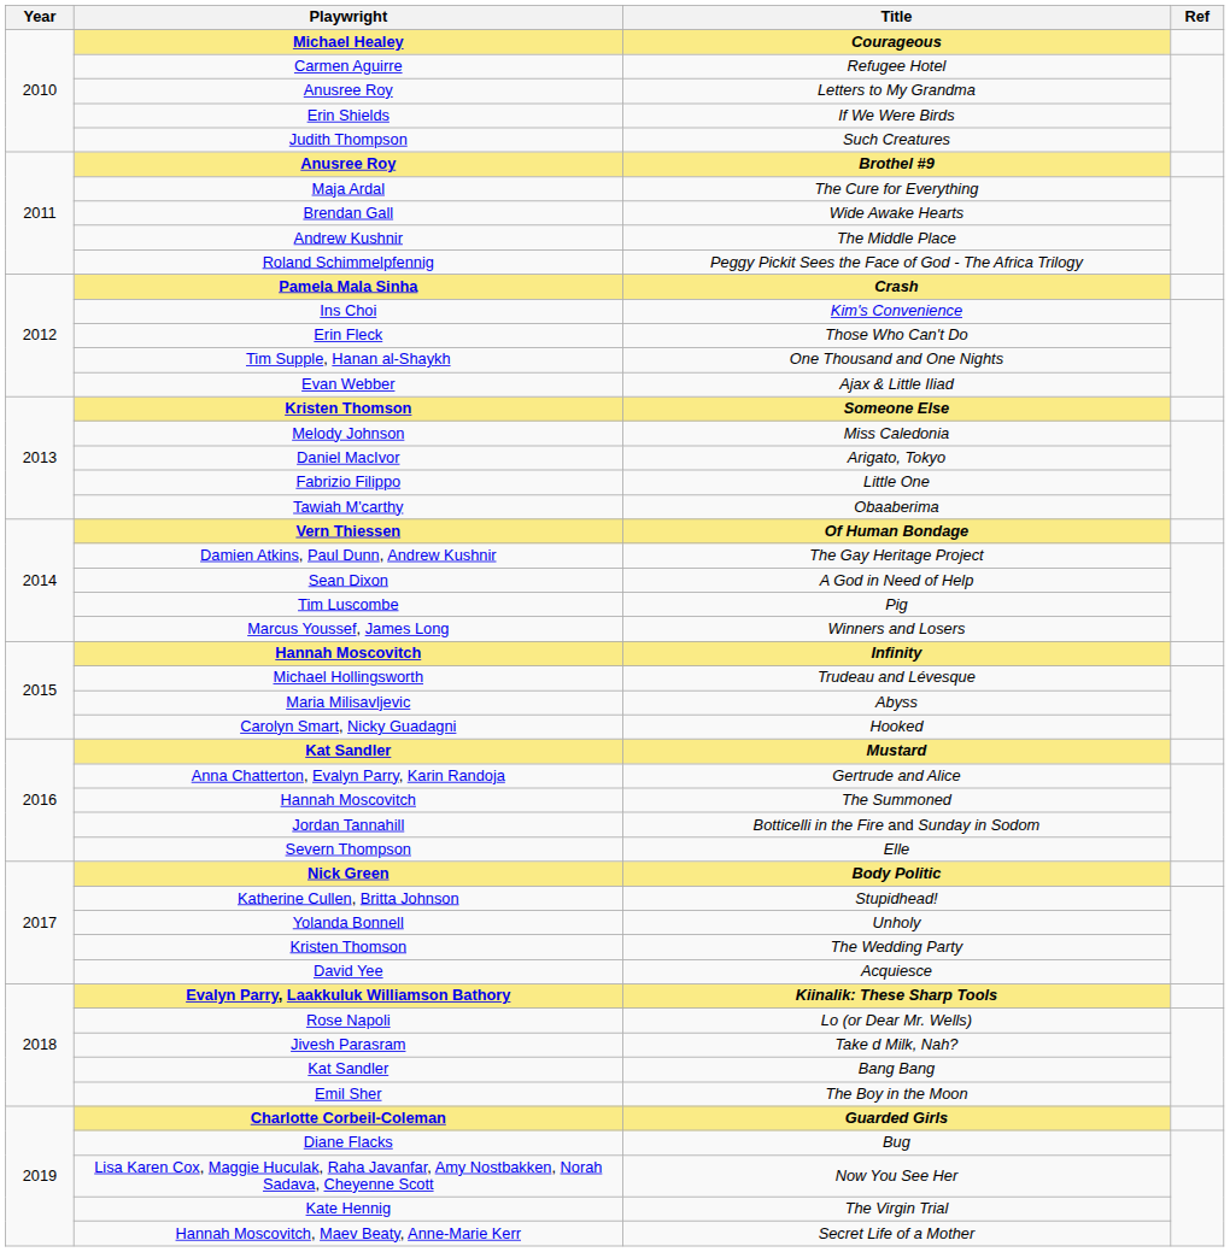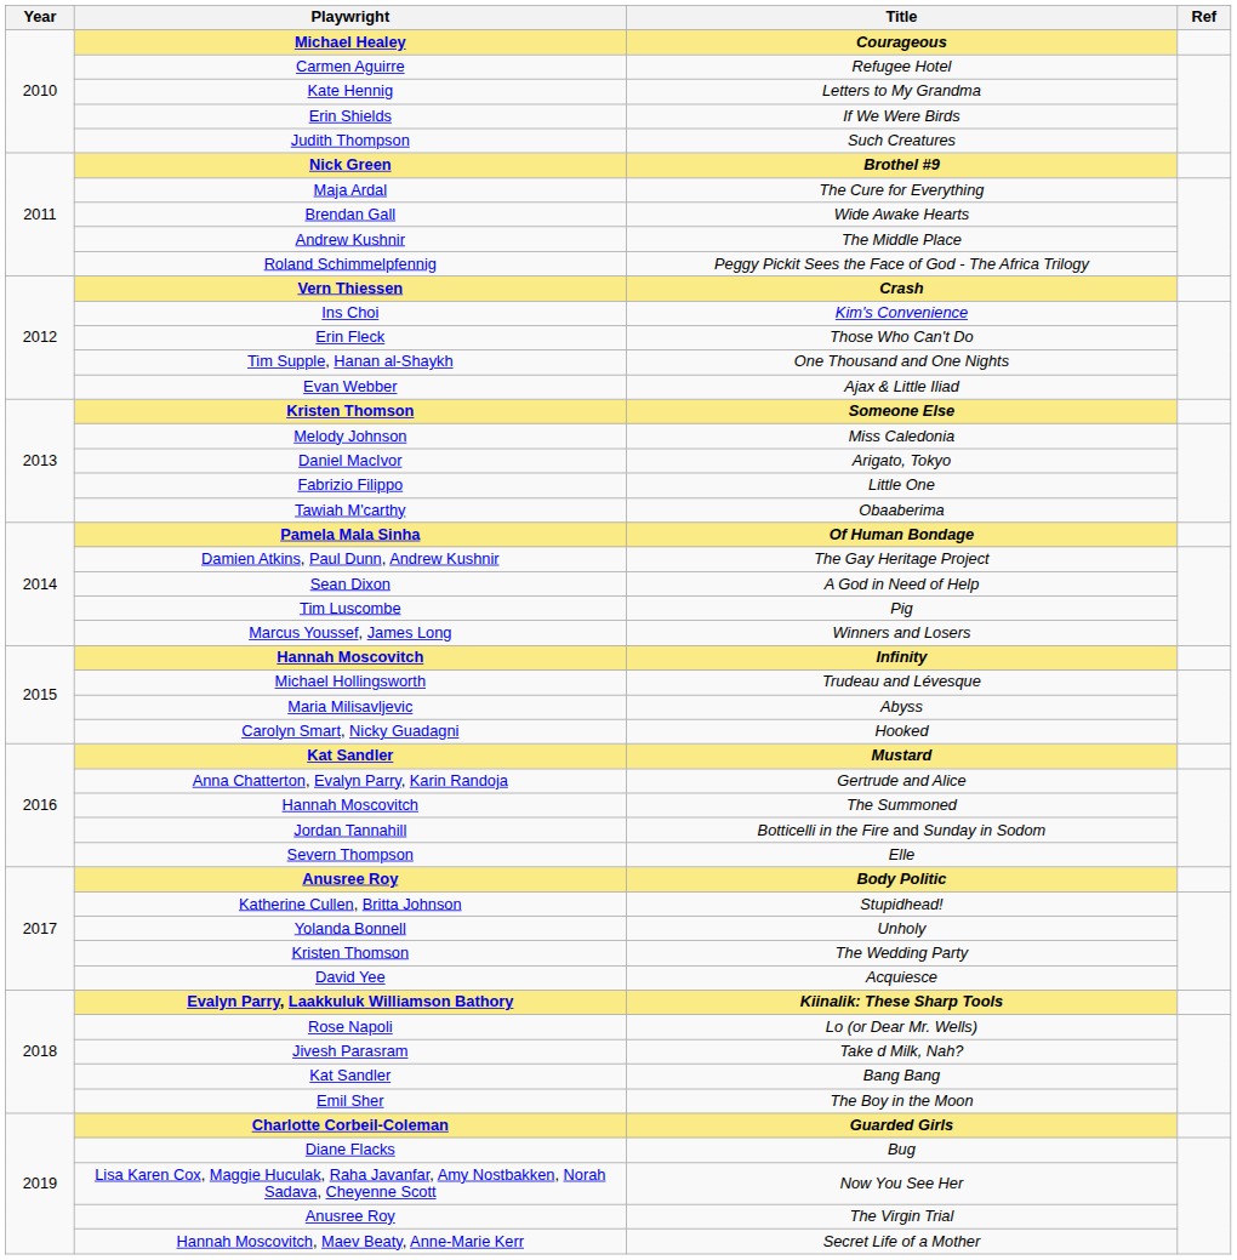Letters to My Grandma | Playwright: Anusree Roy -> Kate Hennig
Brothel #9 | Playwright: Anusree Roy -> Nick Green
Crash | Playwright: Pamela Mala Sinha -> Vern Thiessen
Of Human Bondage | Playwright: Vern Thiessen -> Pamela Mala Sinha
Body Politic | Playwright: Nick Green -> Anusree Roy
The Virgin Trial | Playwright: Kate Hennig -> Anusree Roy
